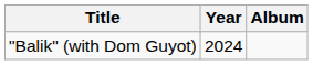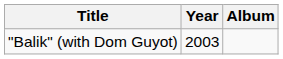"Balik" (with Dom Guyot) | Year: 2024 -> 2003
